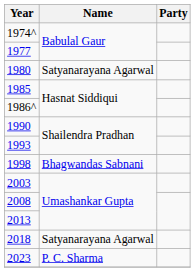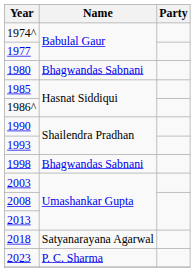1980 | Name: Satyanarayana Agarwal -> Bhagwandas Sabnani
